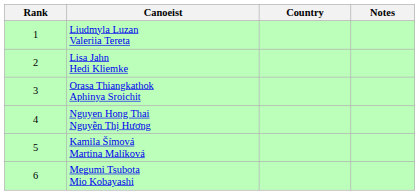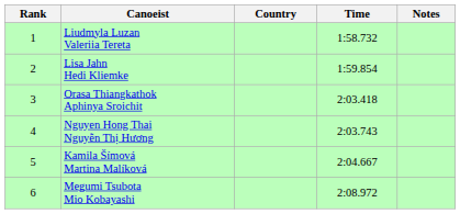+ column: Time | 1:58.732 | 1:59.854 | 2:03.418 | 2:03.743 | 2:04.667 | 2:08.972
